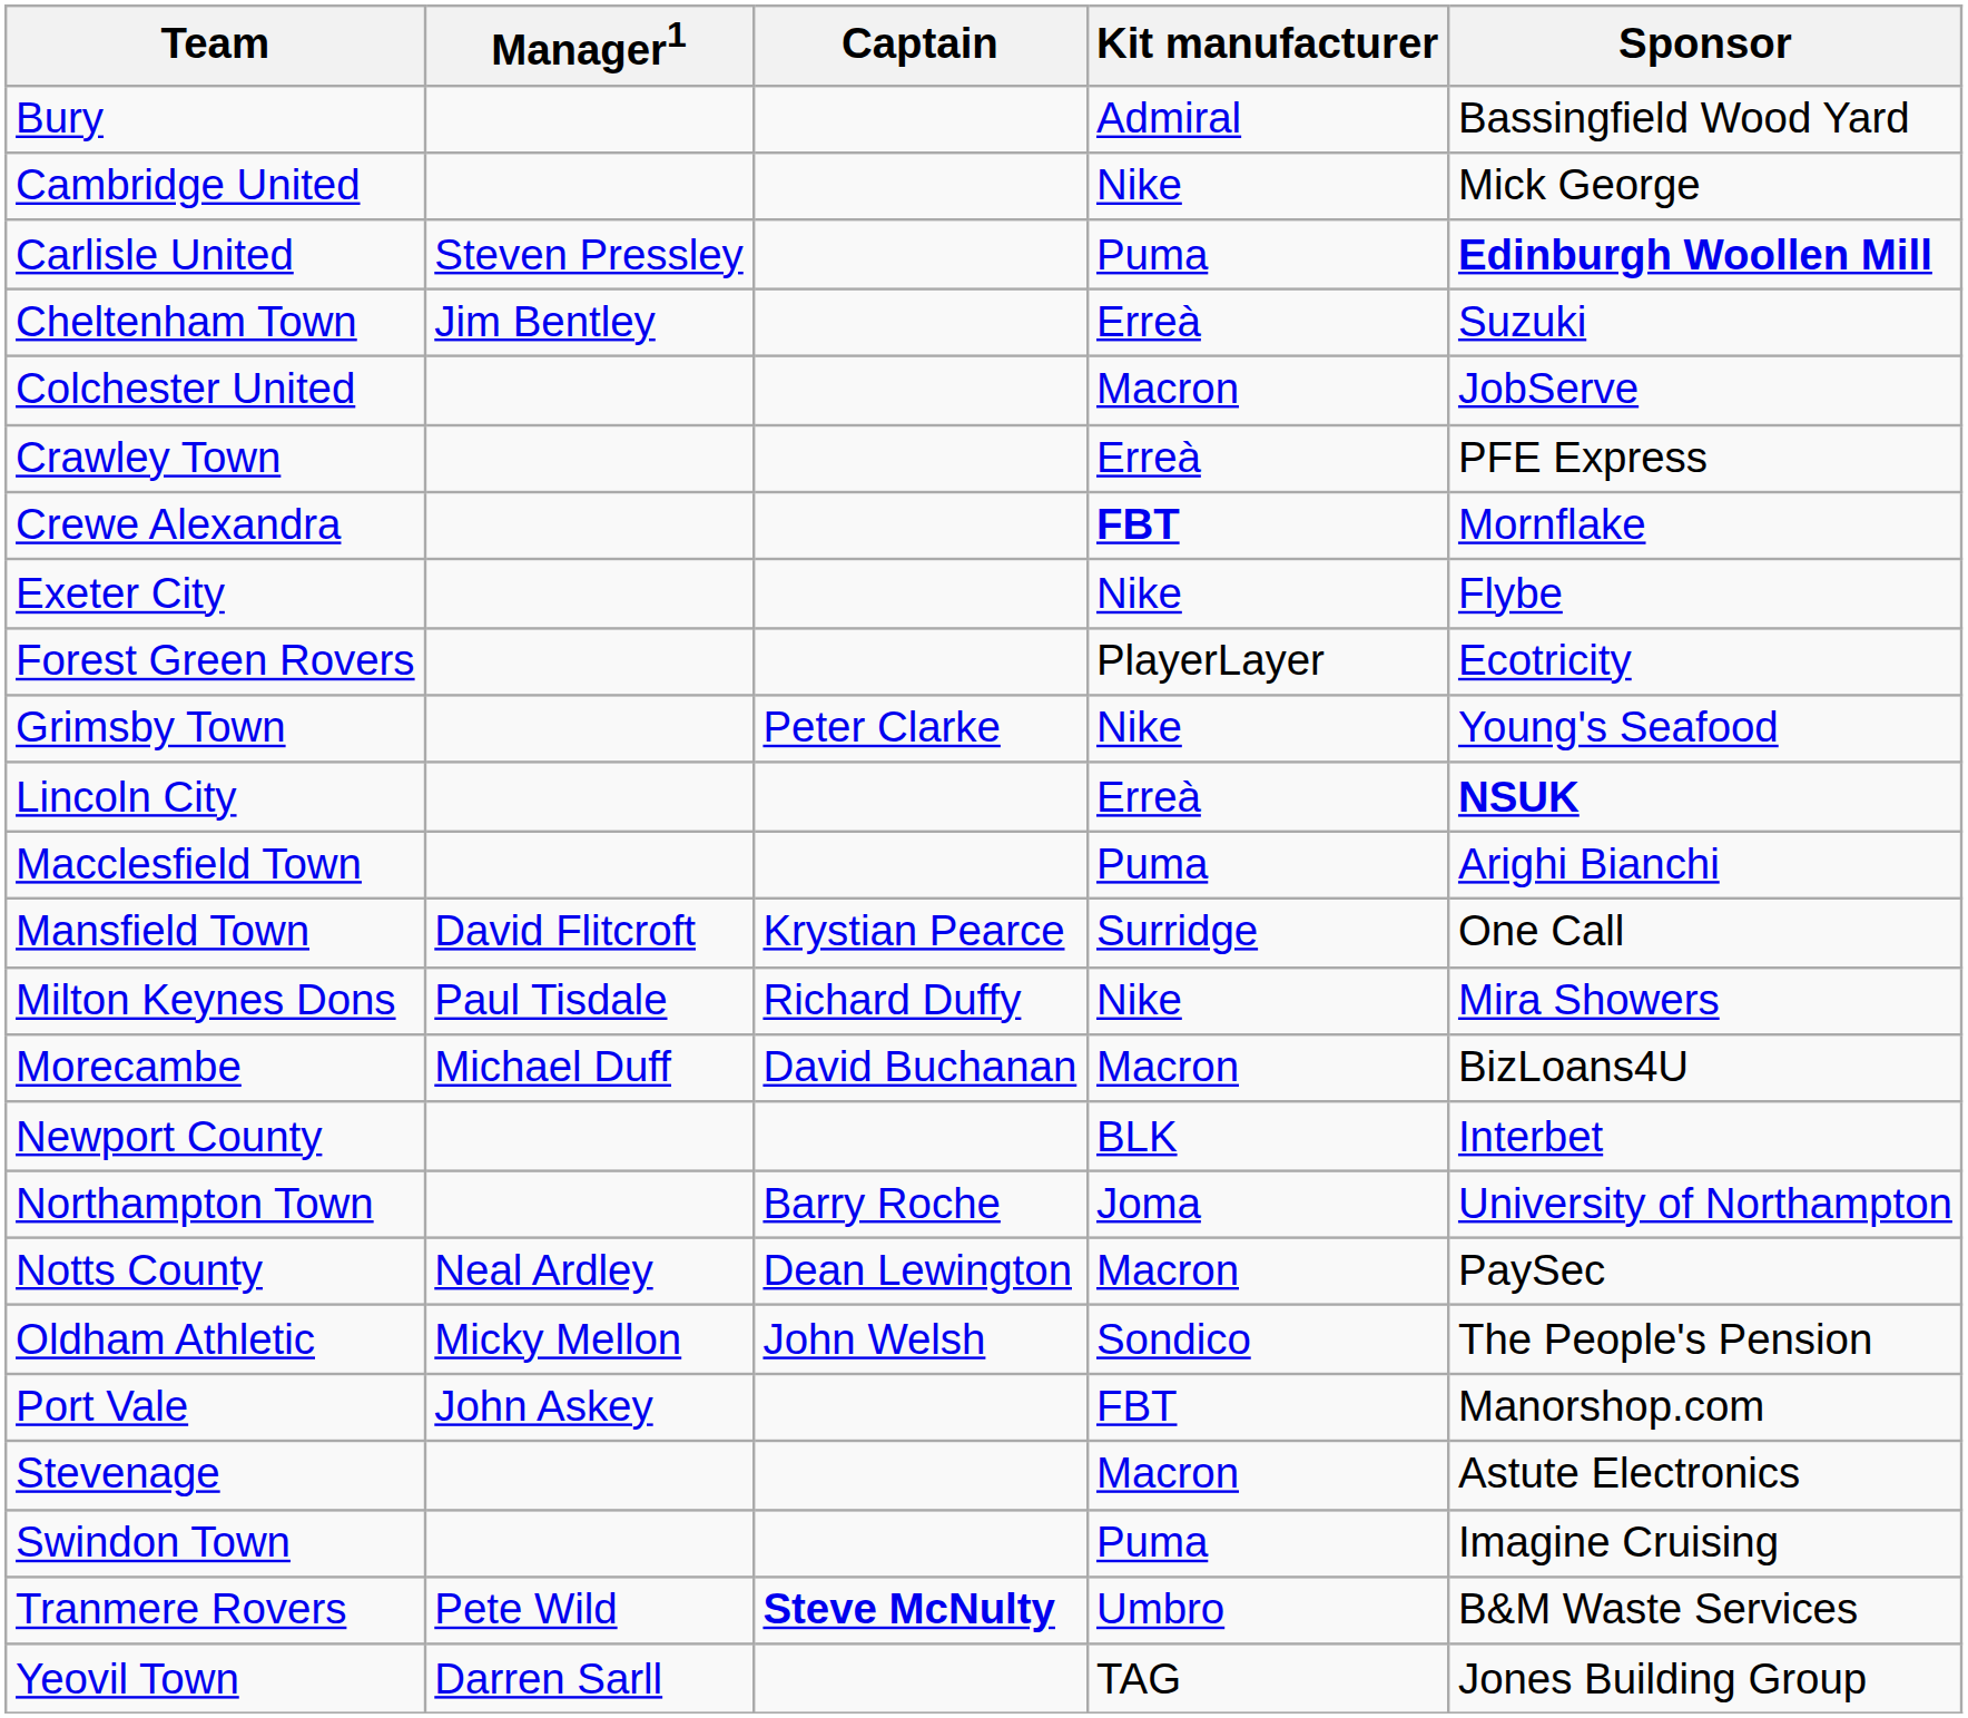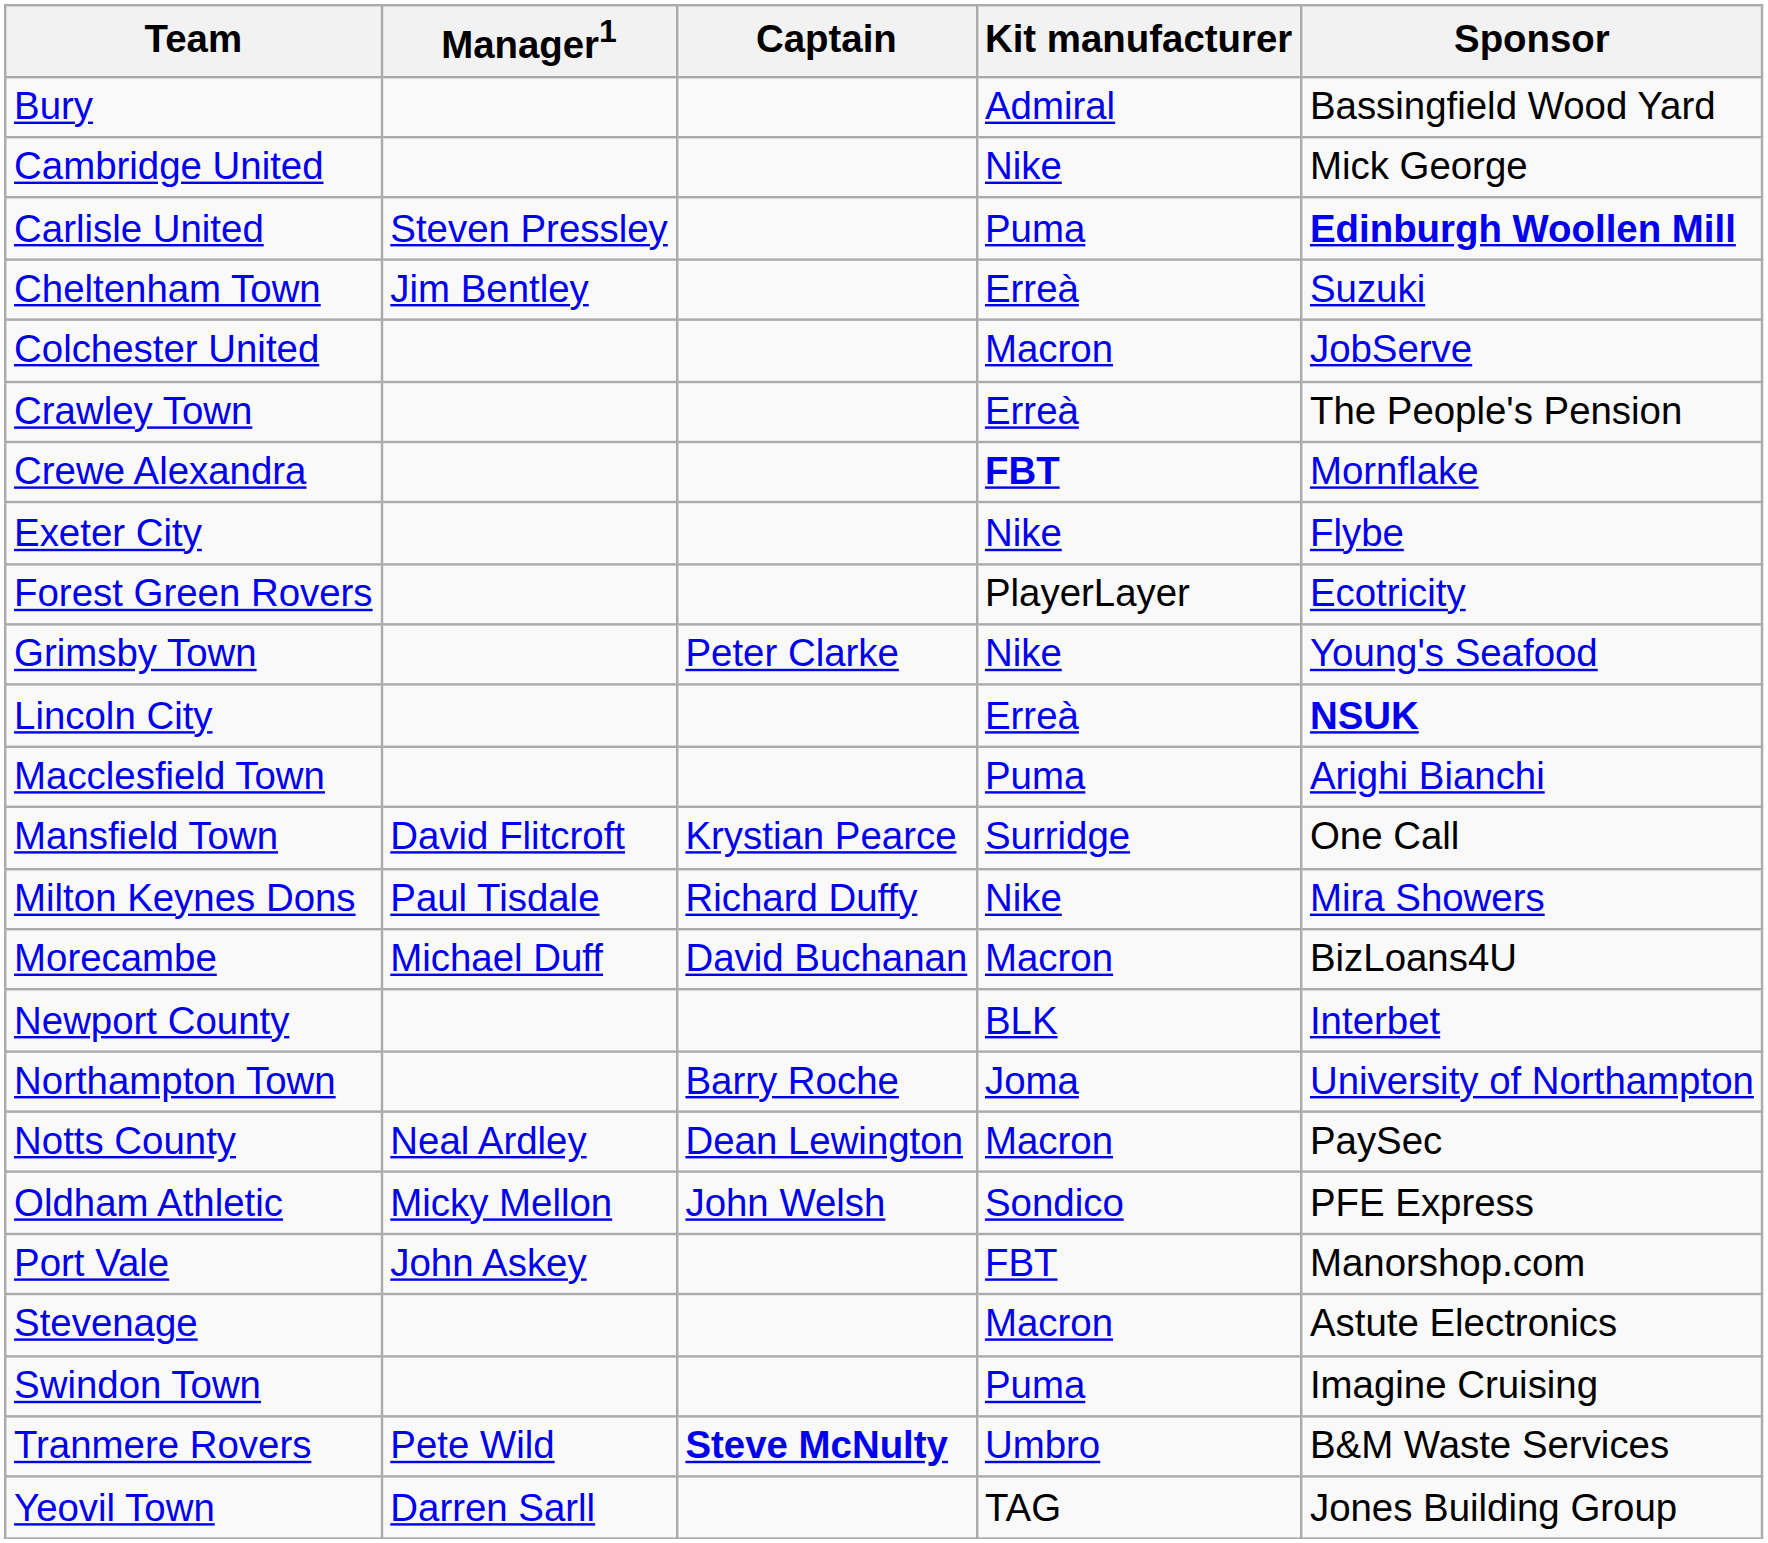Crawley Town | Sponsor: PFE Express -> The People's Pension
Oldham Athletic | Sponsor: The People's Pension -> PFE Express
